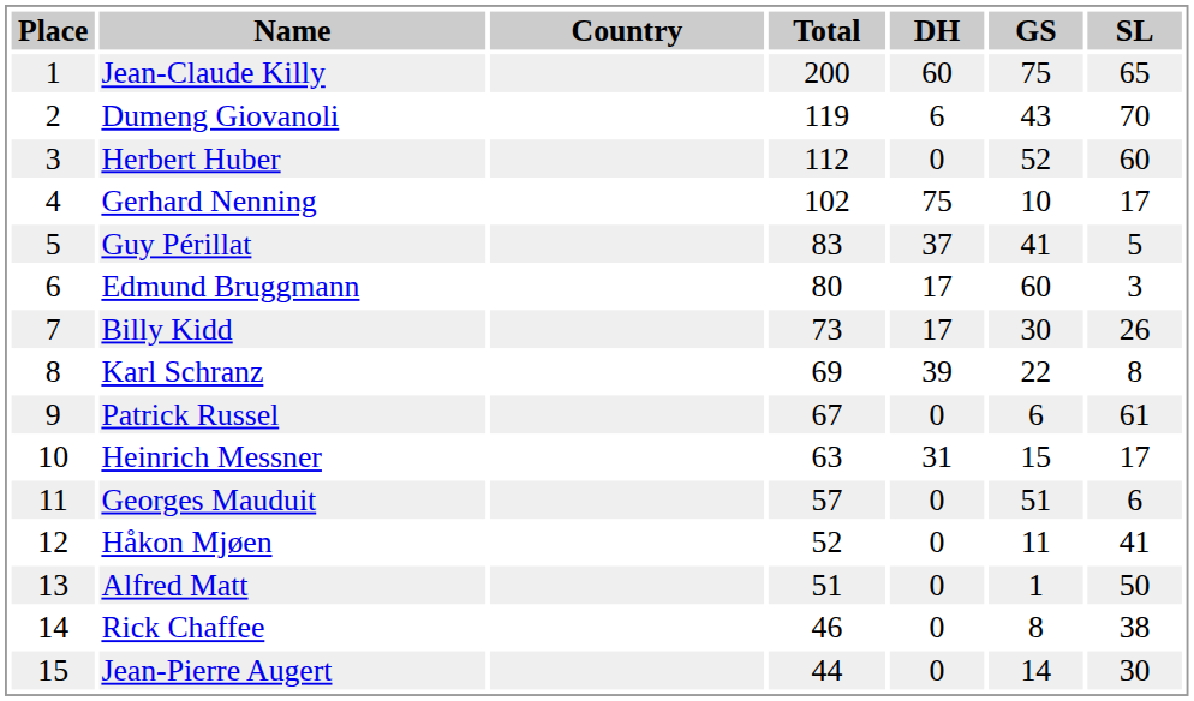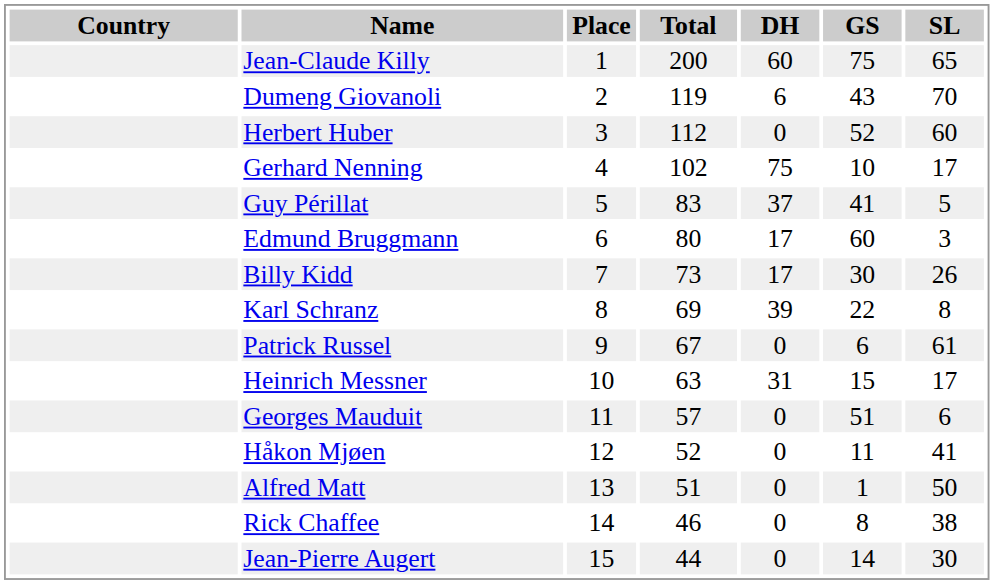columns swapped: Place <-> Country
